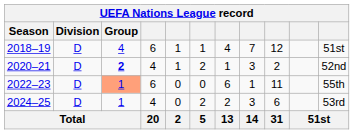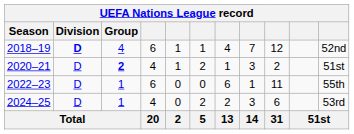2018–19 | Division: normal -> bold
2018–19 | column 11: 51st -> 52nd
2020–21 | column 11: 52nd -> 51st
2022–23 | Group: lightsalmon background -> no background
